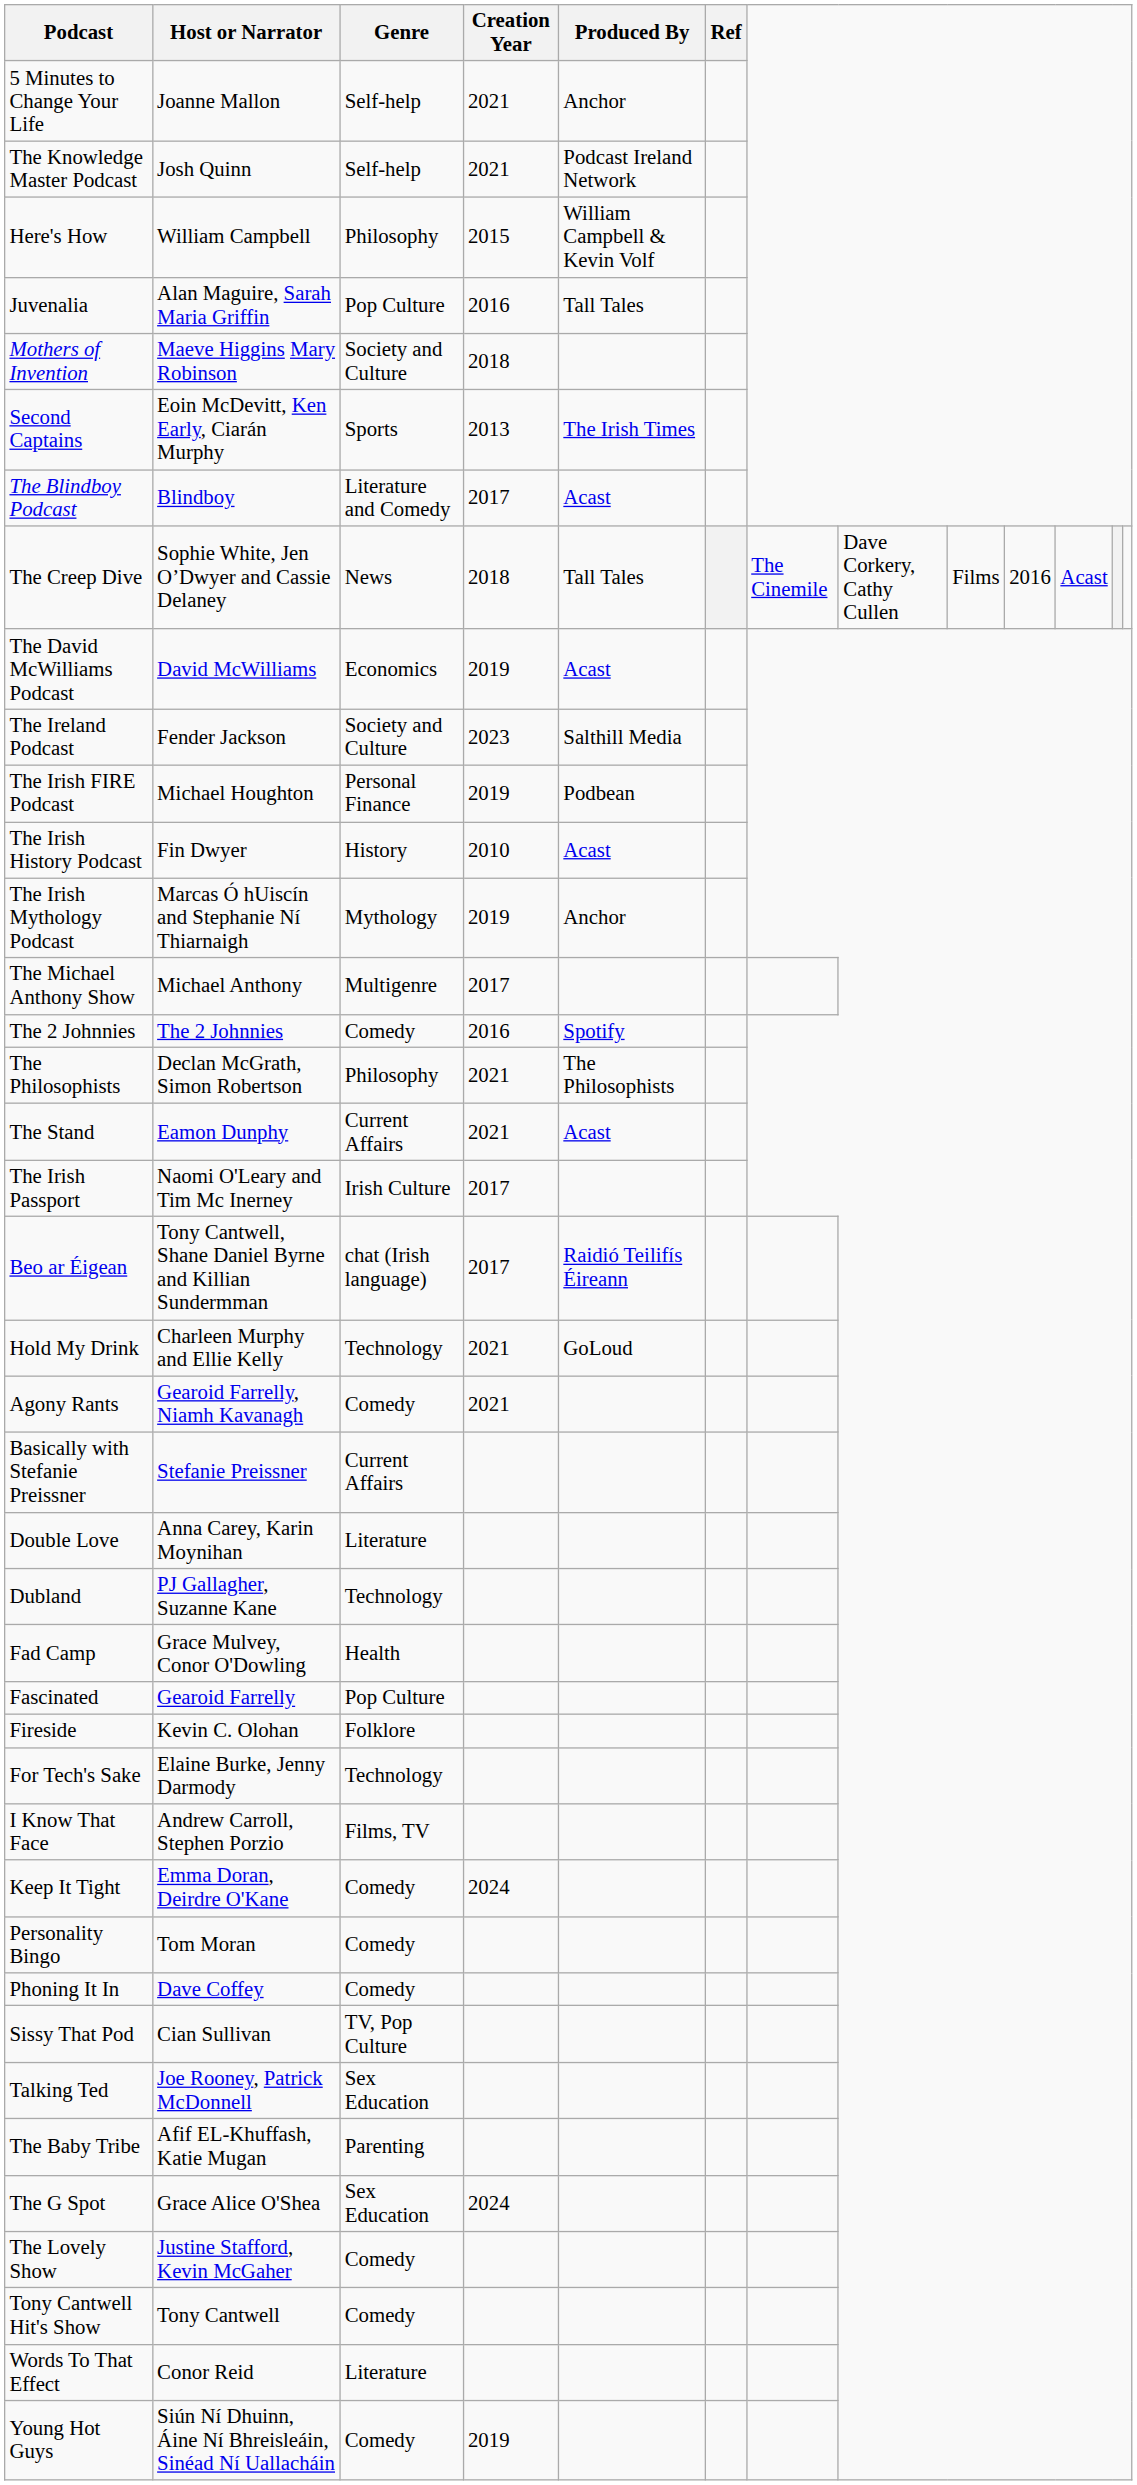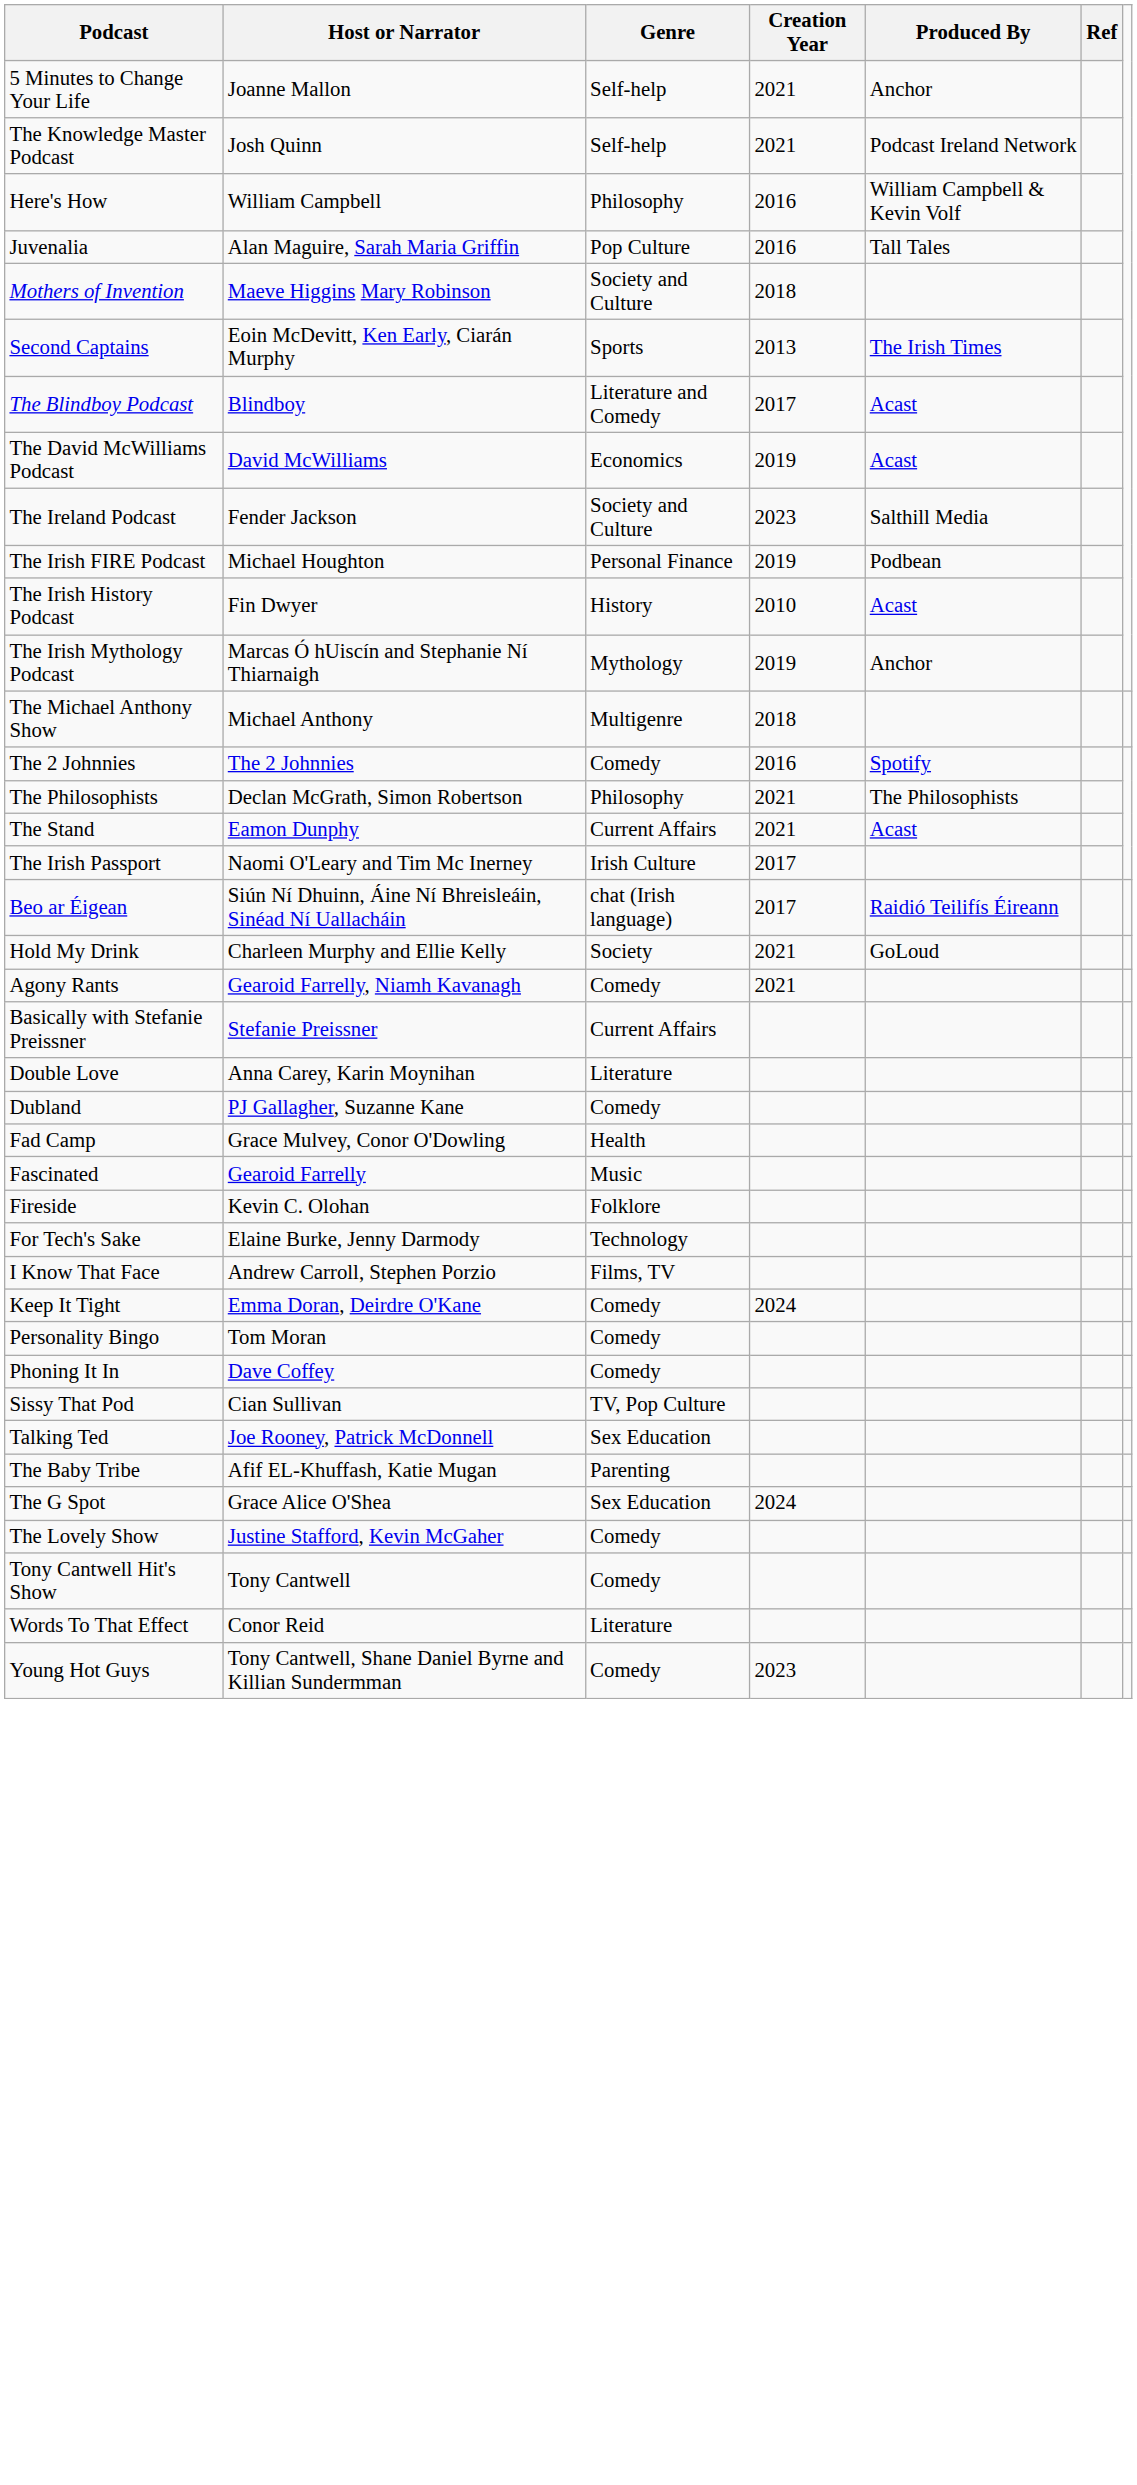Here's How | Creation Year: 2015 -> 2016
- row: The Creep Dive | Sophie White, Jen O’Dwyer and Cassie Delaney | News | 2018 | Tall Tales | The Cinemile | Dave Corkery, Cathy Cullen | Films | 2016 | Acast
The Michael Anthony Show | Creation Year: 2017 -> 2018
Beo ar Éigean | Host or Narrator: Tony Cantwell, Shane Daniel Byrne and Killian Sundermman -> Siún Ní Dhuinn, Áine Ní Bhreisleáin, Sinéad Ní Uallacháin
Hold My Drink | Genre: Technology -> Society
Dubland | Genre: Technology -> Comedy
Fascinated | Genre: Pop Culture -> Music
Young Hot Guys | Host or Narrator: Siún Ní Dhuinn, Áine Ní Bhreisleáin, Sinéad Ní Uallacháin -> Tony Cantwell, Shane Daniel Byrne and Killian Sundermman
Young Hot Guys | Creation Year: 2019 -> 2023
